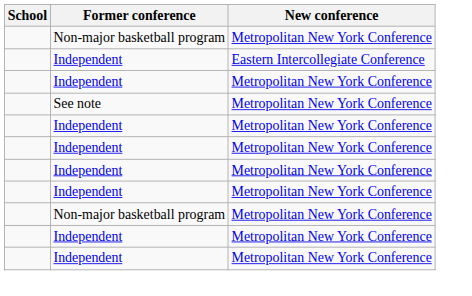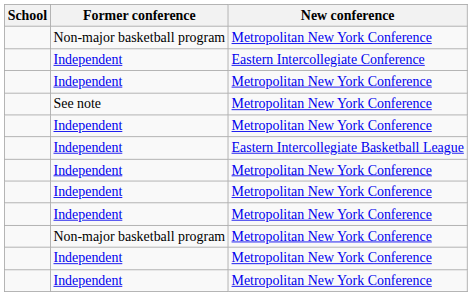+ row: Independent | Eastern Intercollegiate Basketball League
